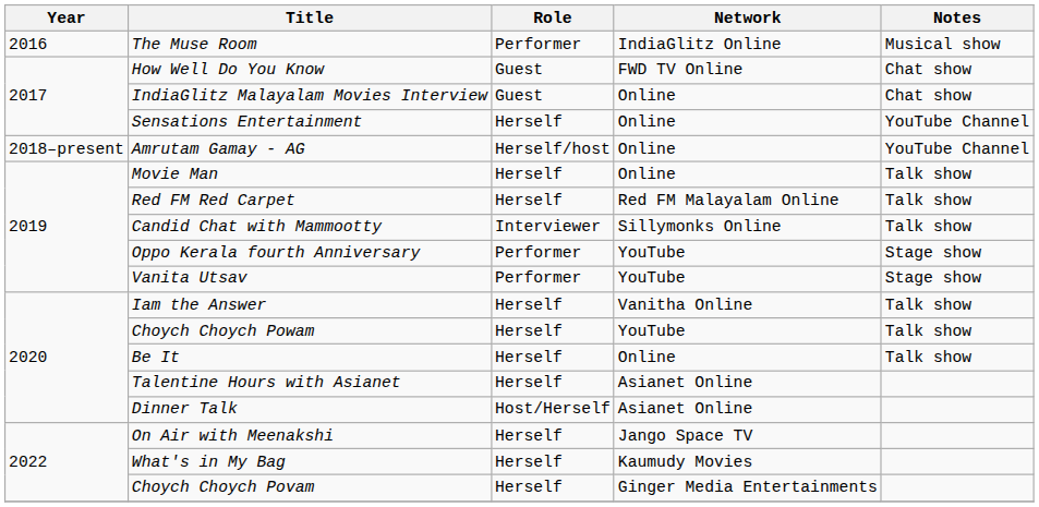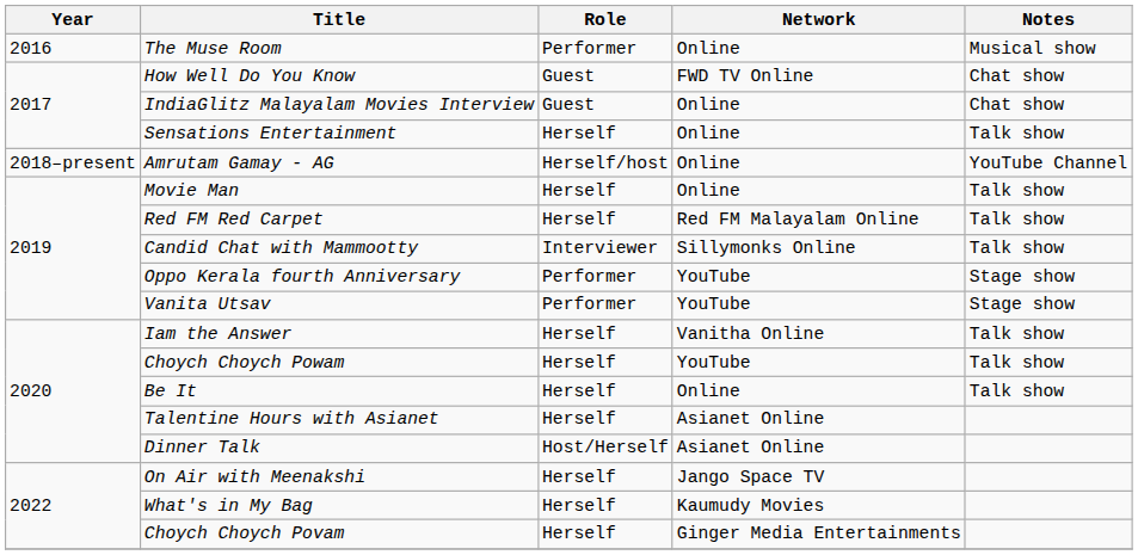The Muse Room | Network: IndiaGlitz Online -> Online
Sensations Entertainment | Notes: YouTube Channel -> Talk show
